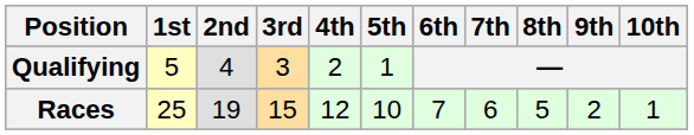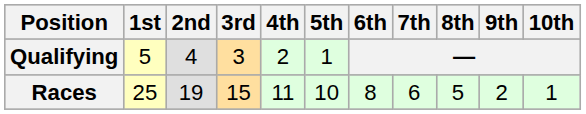Races | 4th: 12 -> 11
Races | 6th: 7 -> 8
